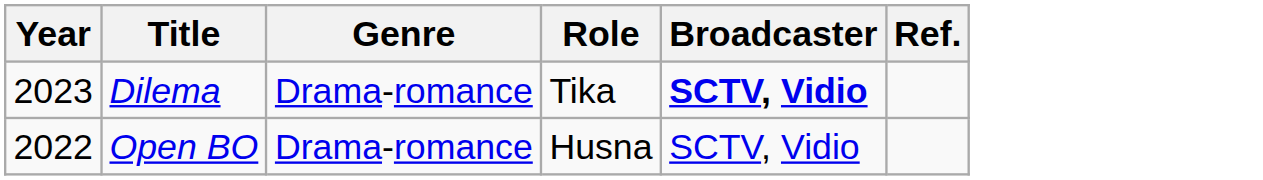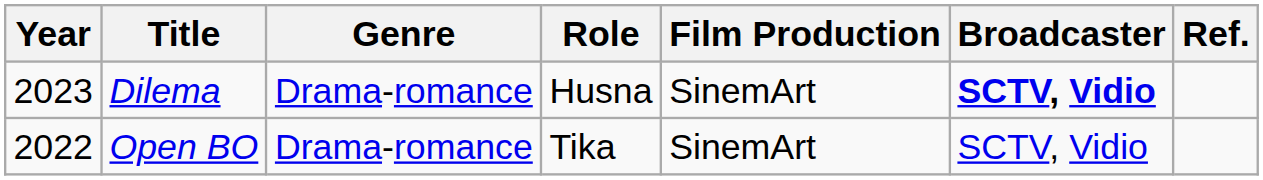+ column: Film Production | SinemArt | SinemArt
Dilema | Role: Tika -> Husna
Open BO | Role: Husna -> Tika
